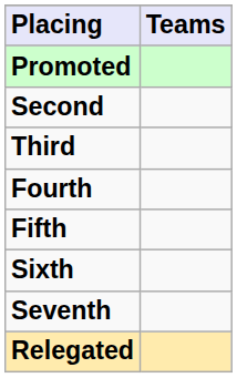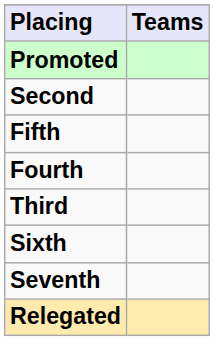rows swapped: Third <-> Fifth
